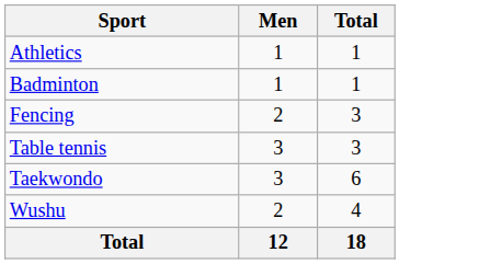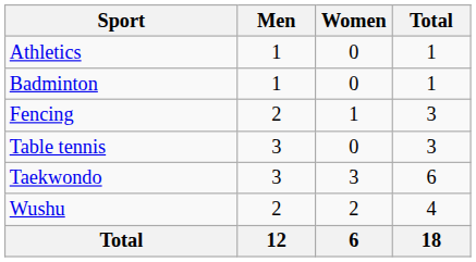+ column: Women | 0 | 0 | 1 | 0 | 3 | 2 | 6
